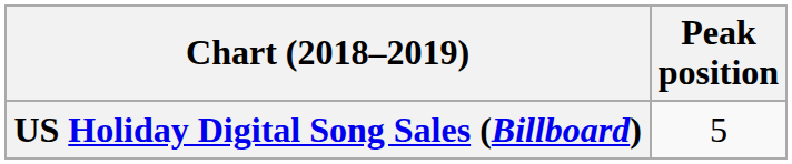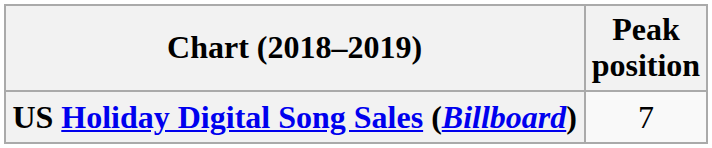US Holiday Digital Song Sales (Billboard) | Peak position: 5 -> 7
